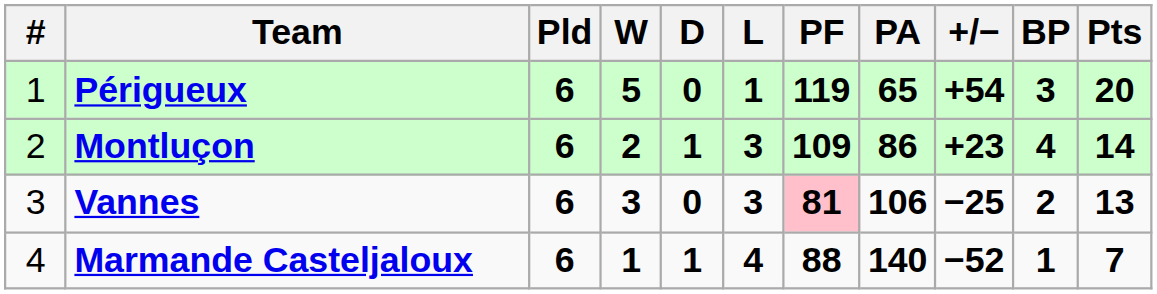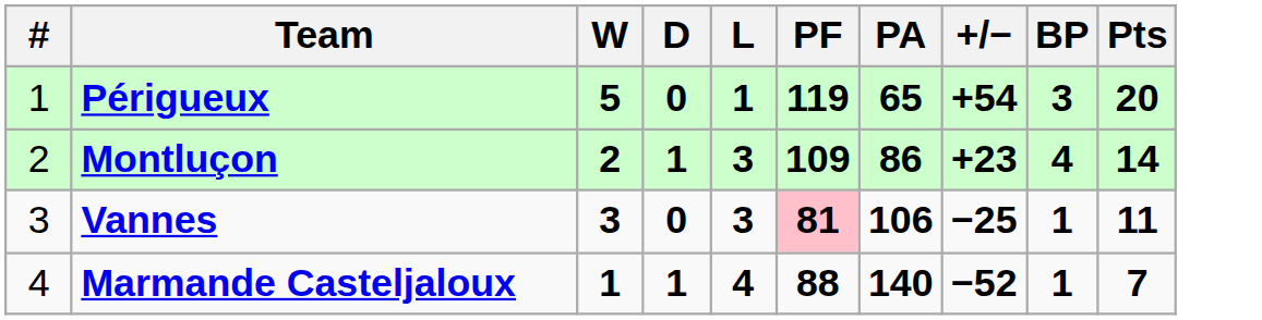- column: Pld | 6 | 6 | 6 | 6
Vannes | BP: 2 -> 1
Vannes | Pts: 13 -> 11
